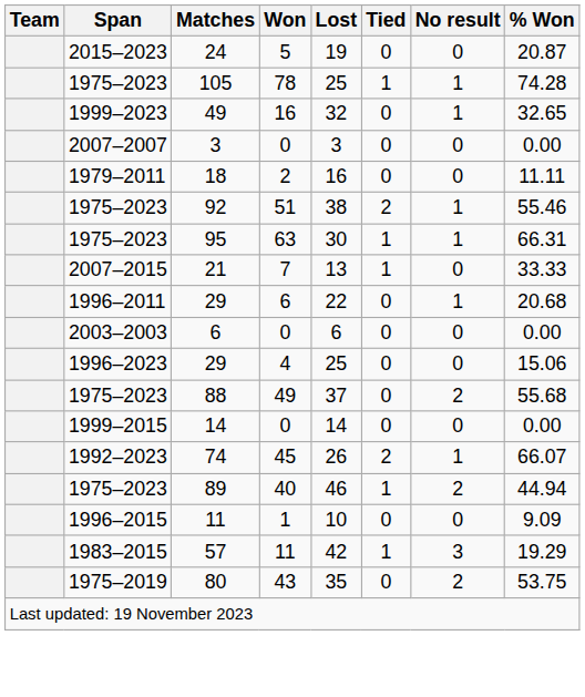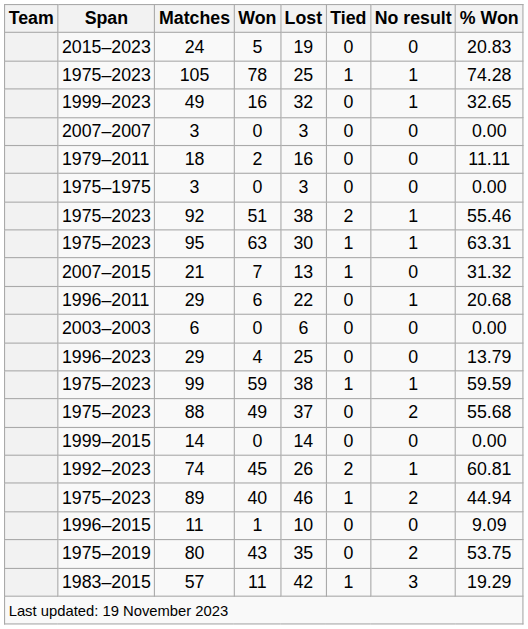24 | % Won: 20.87 -> 20.83
+ row: 1975–1975 | 3 | 0 | 3 | 0 | 0 | 0.00
95 | % Won: 66.31 -> 63.31
21 | % Won: 33.33 -> 31.32
1996–2023 / 29 | % Won: 15.06 -> 13.79
+ row: 1975–2023 | 99 | 59 | 38 | 1 | 1 | 59.59
74 | % Won: 66.07 -> 60.81
rows swapped: 80 <-> 57
